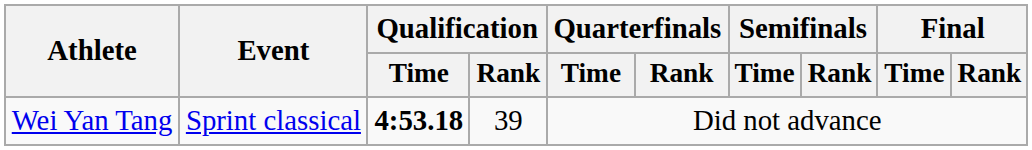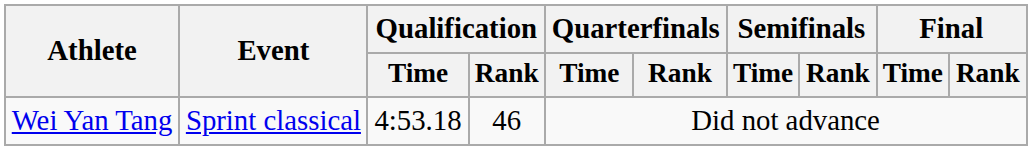Wei Yan Tang | Qualification / Time: bold -> normal
Wei Yan Tang | Qualification / Rank: 39 -> 46
